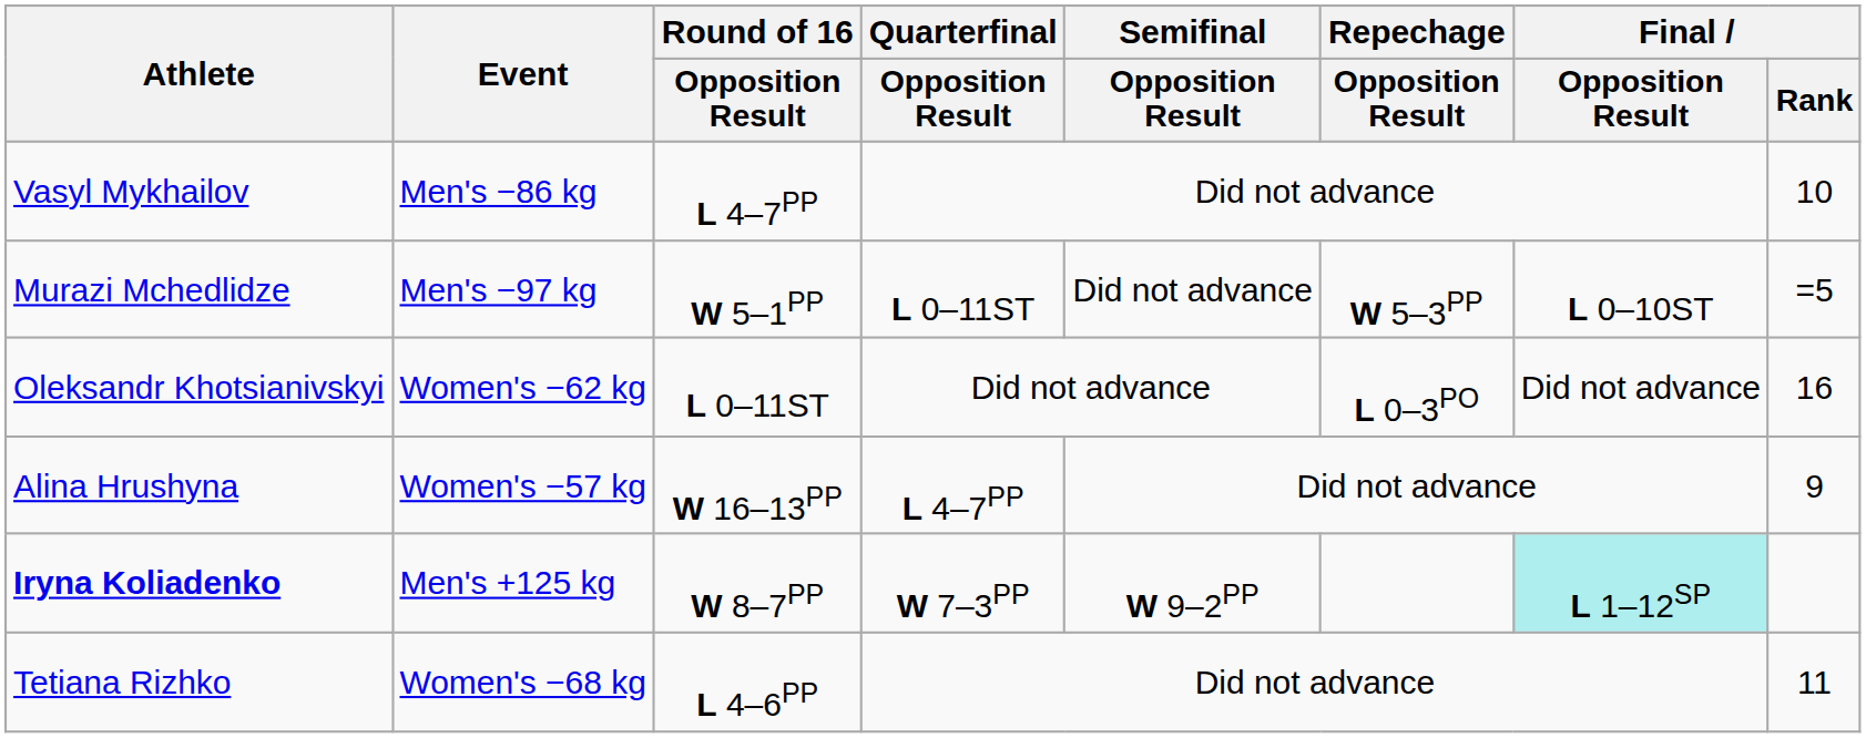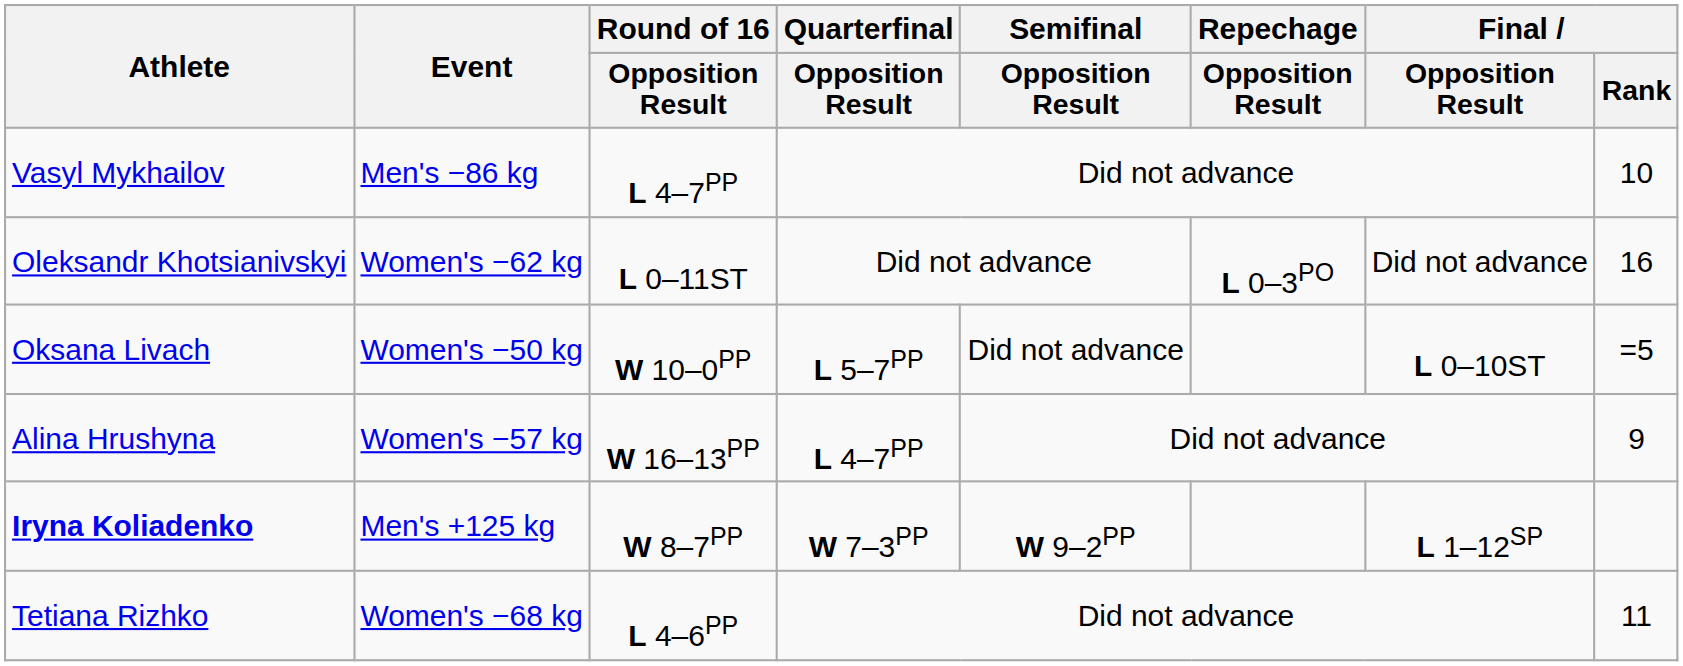- row: Murazi Mchedlidze | Men's −97 kg | W 5–1PP | L 0–11ST | Did not advance | W 5–3PP | L 0–10ST | =5
+ row: Oksana Livach | Women's −50 kg | W 10–0PP | L 5–7PP | Did not advance | L 0–10ST | =5
Iryna Koliadenko | Final / Opposition Result: paleturquoise background -> no background
